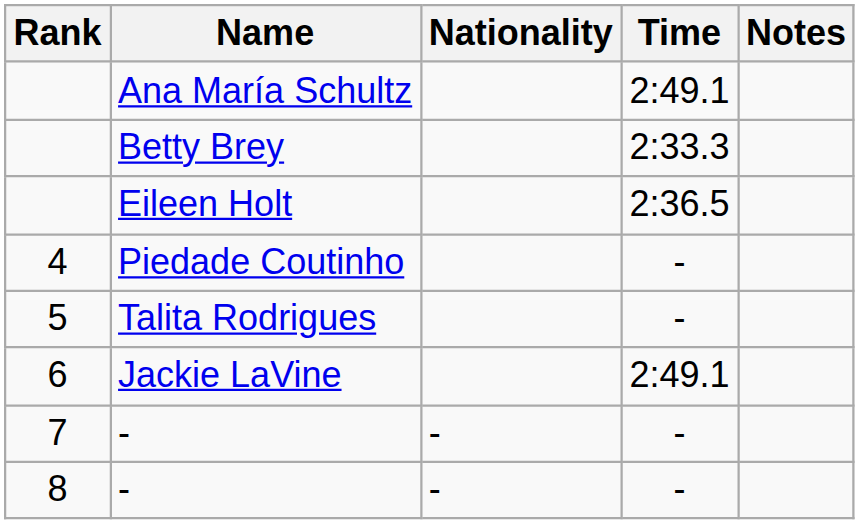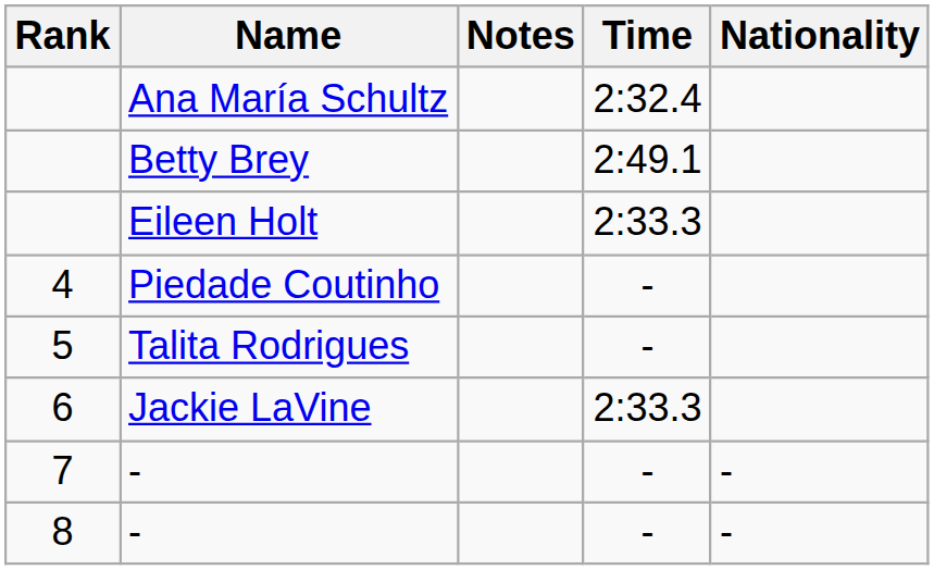columns swapped: Nationality <-> Notes
Ana María Schultz | Time: 2:49.1 -> 2:32.4
Betty Brey | Time: 2:33.3 -> 2:49.1
Eileen Holt | Time: 2:36.5 -> 2:33.3
Jackie LaVine | Time: 2:49.1 -> 2:33.3
